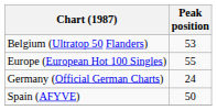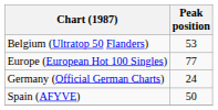Europe (European Hot 100 Singles) | Peak position: 55 -> 77
